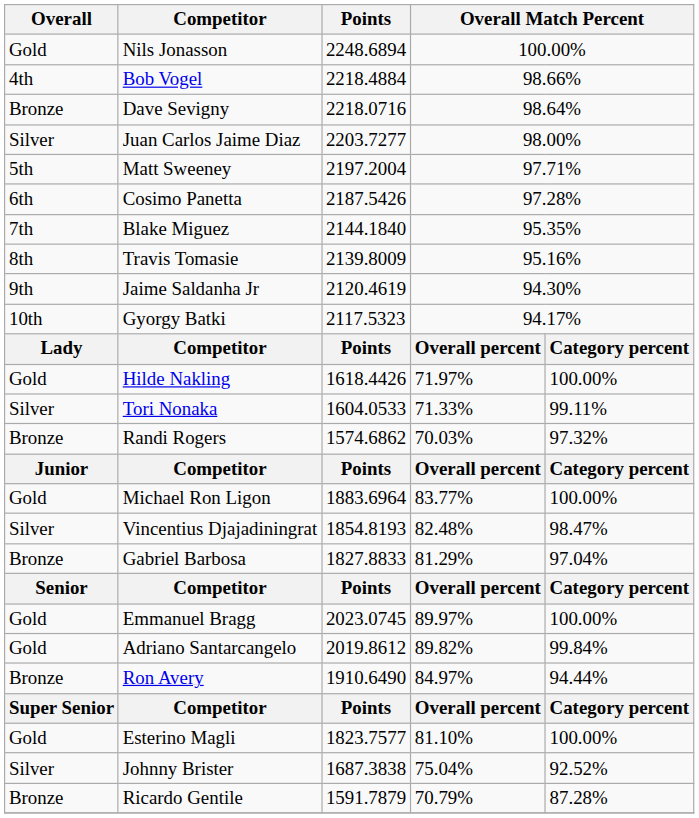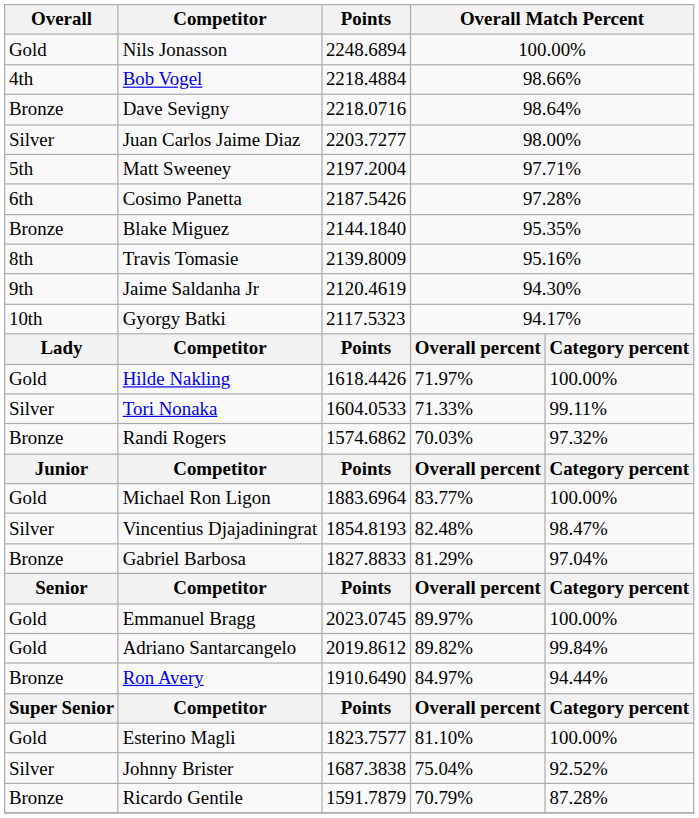Blake Miguez | Overall: 7th -> Bronze
